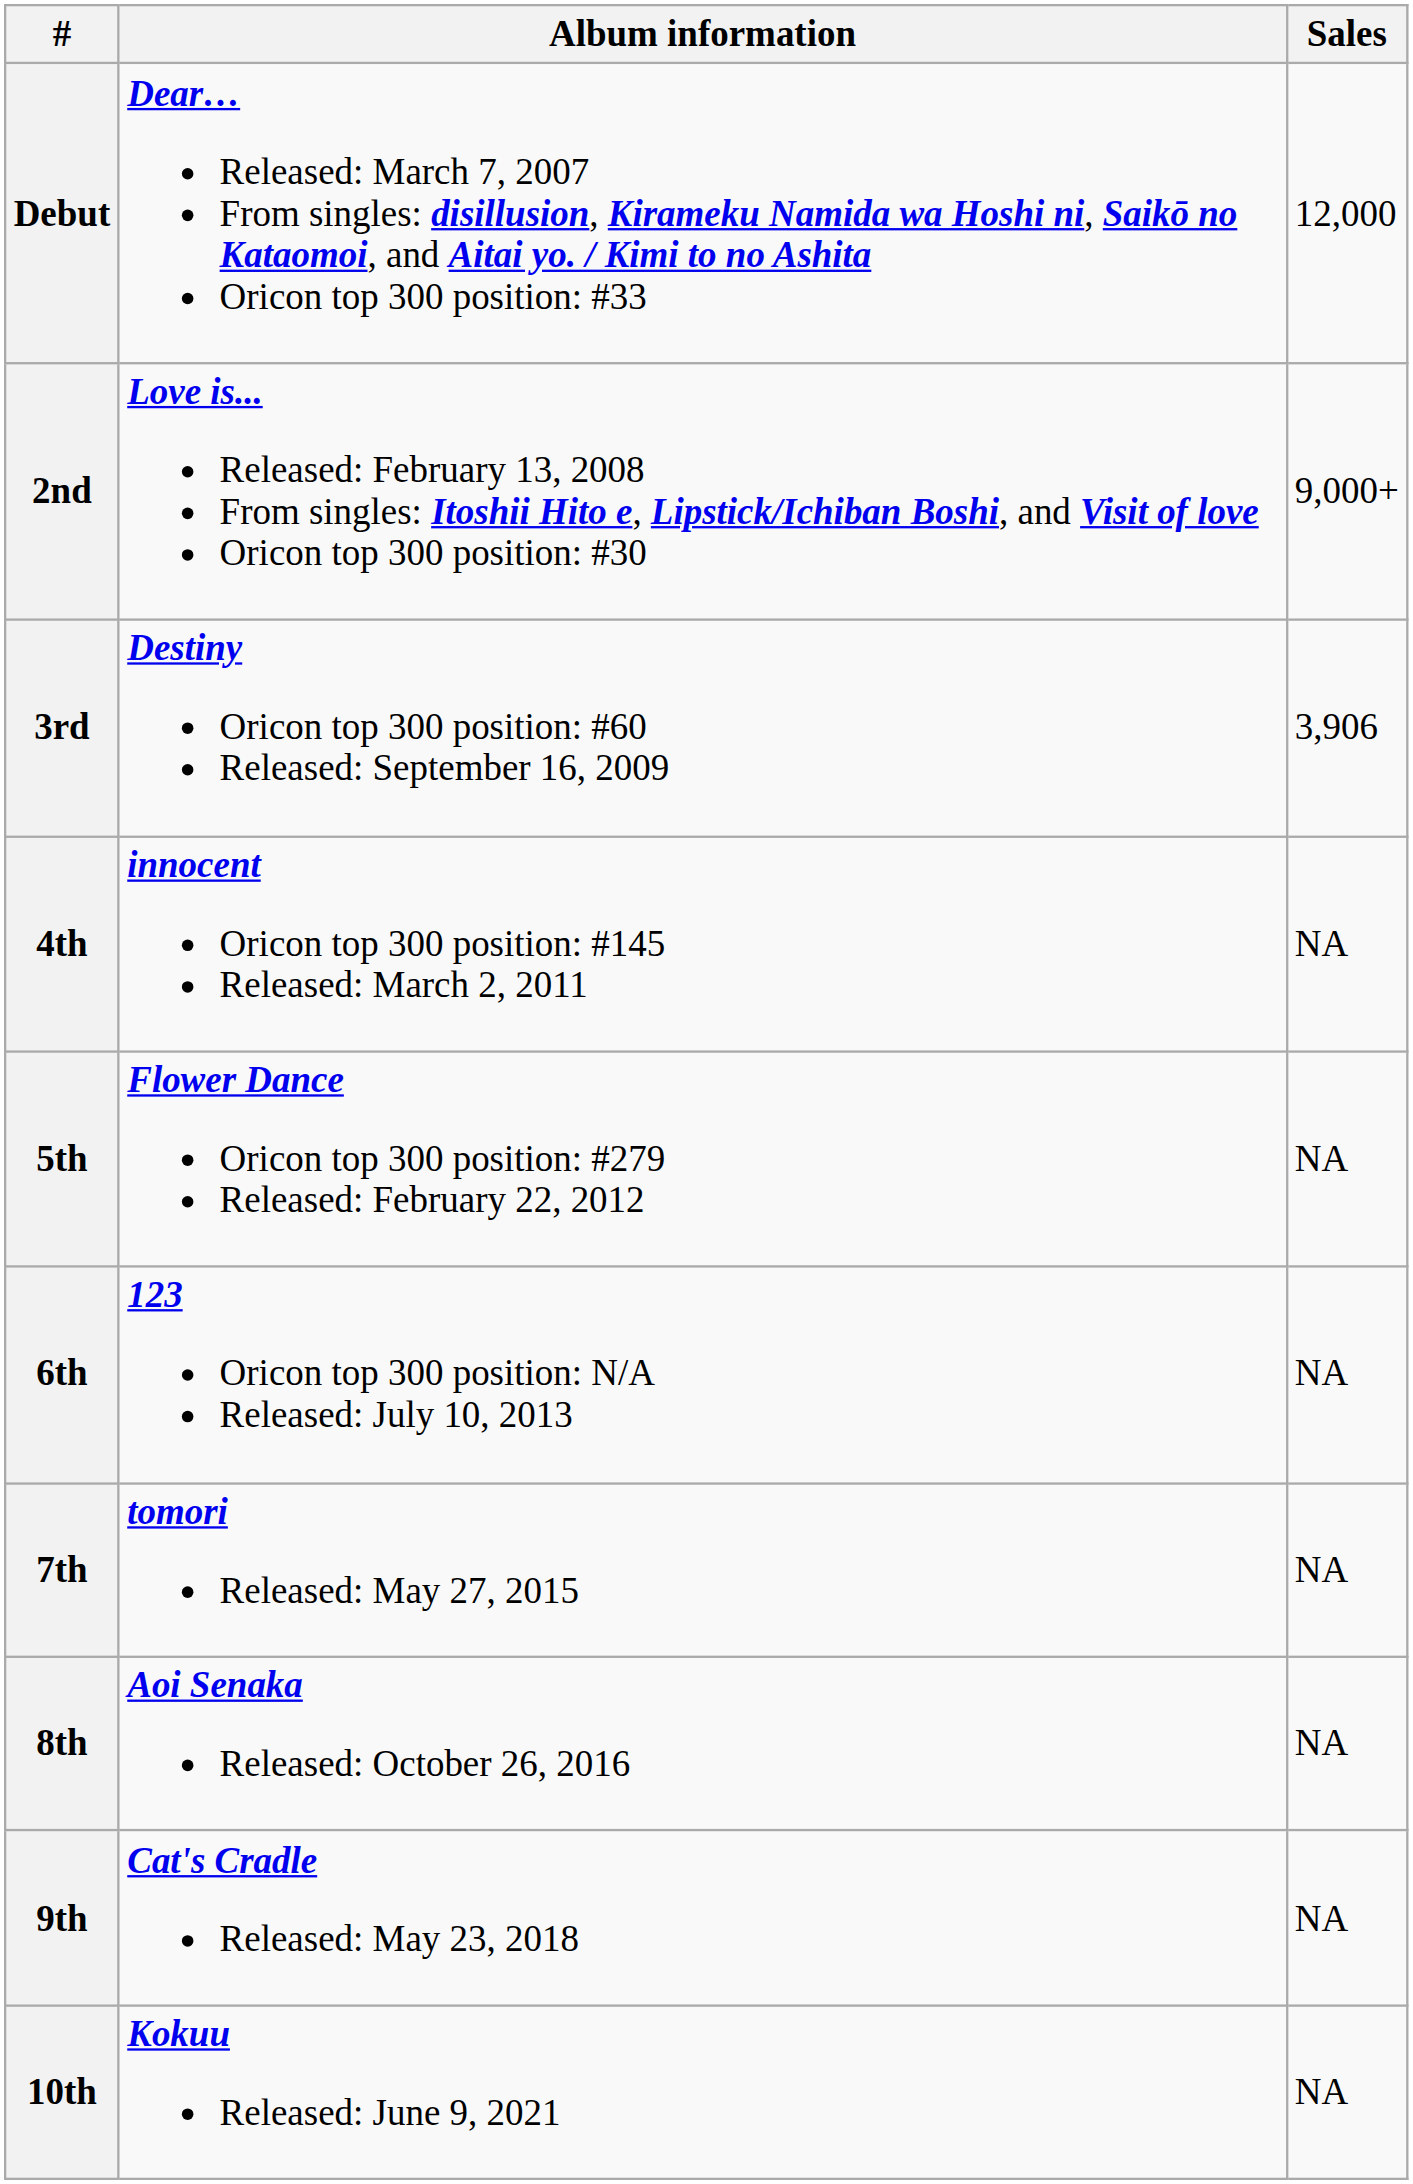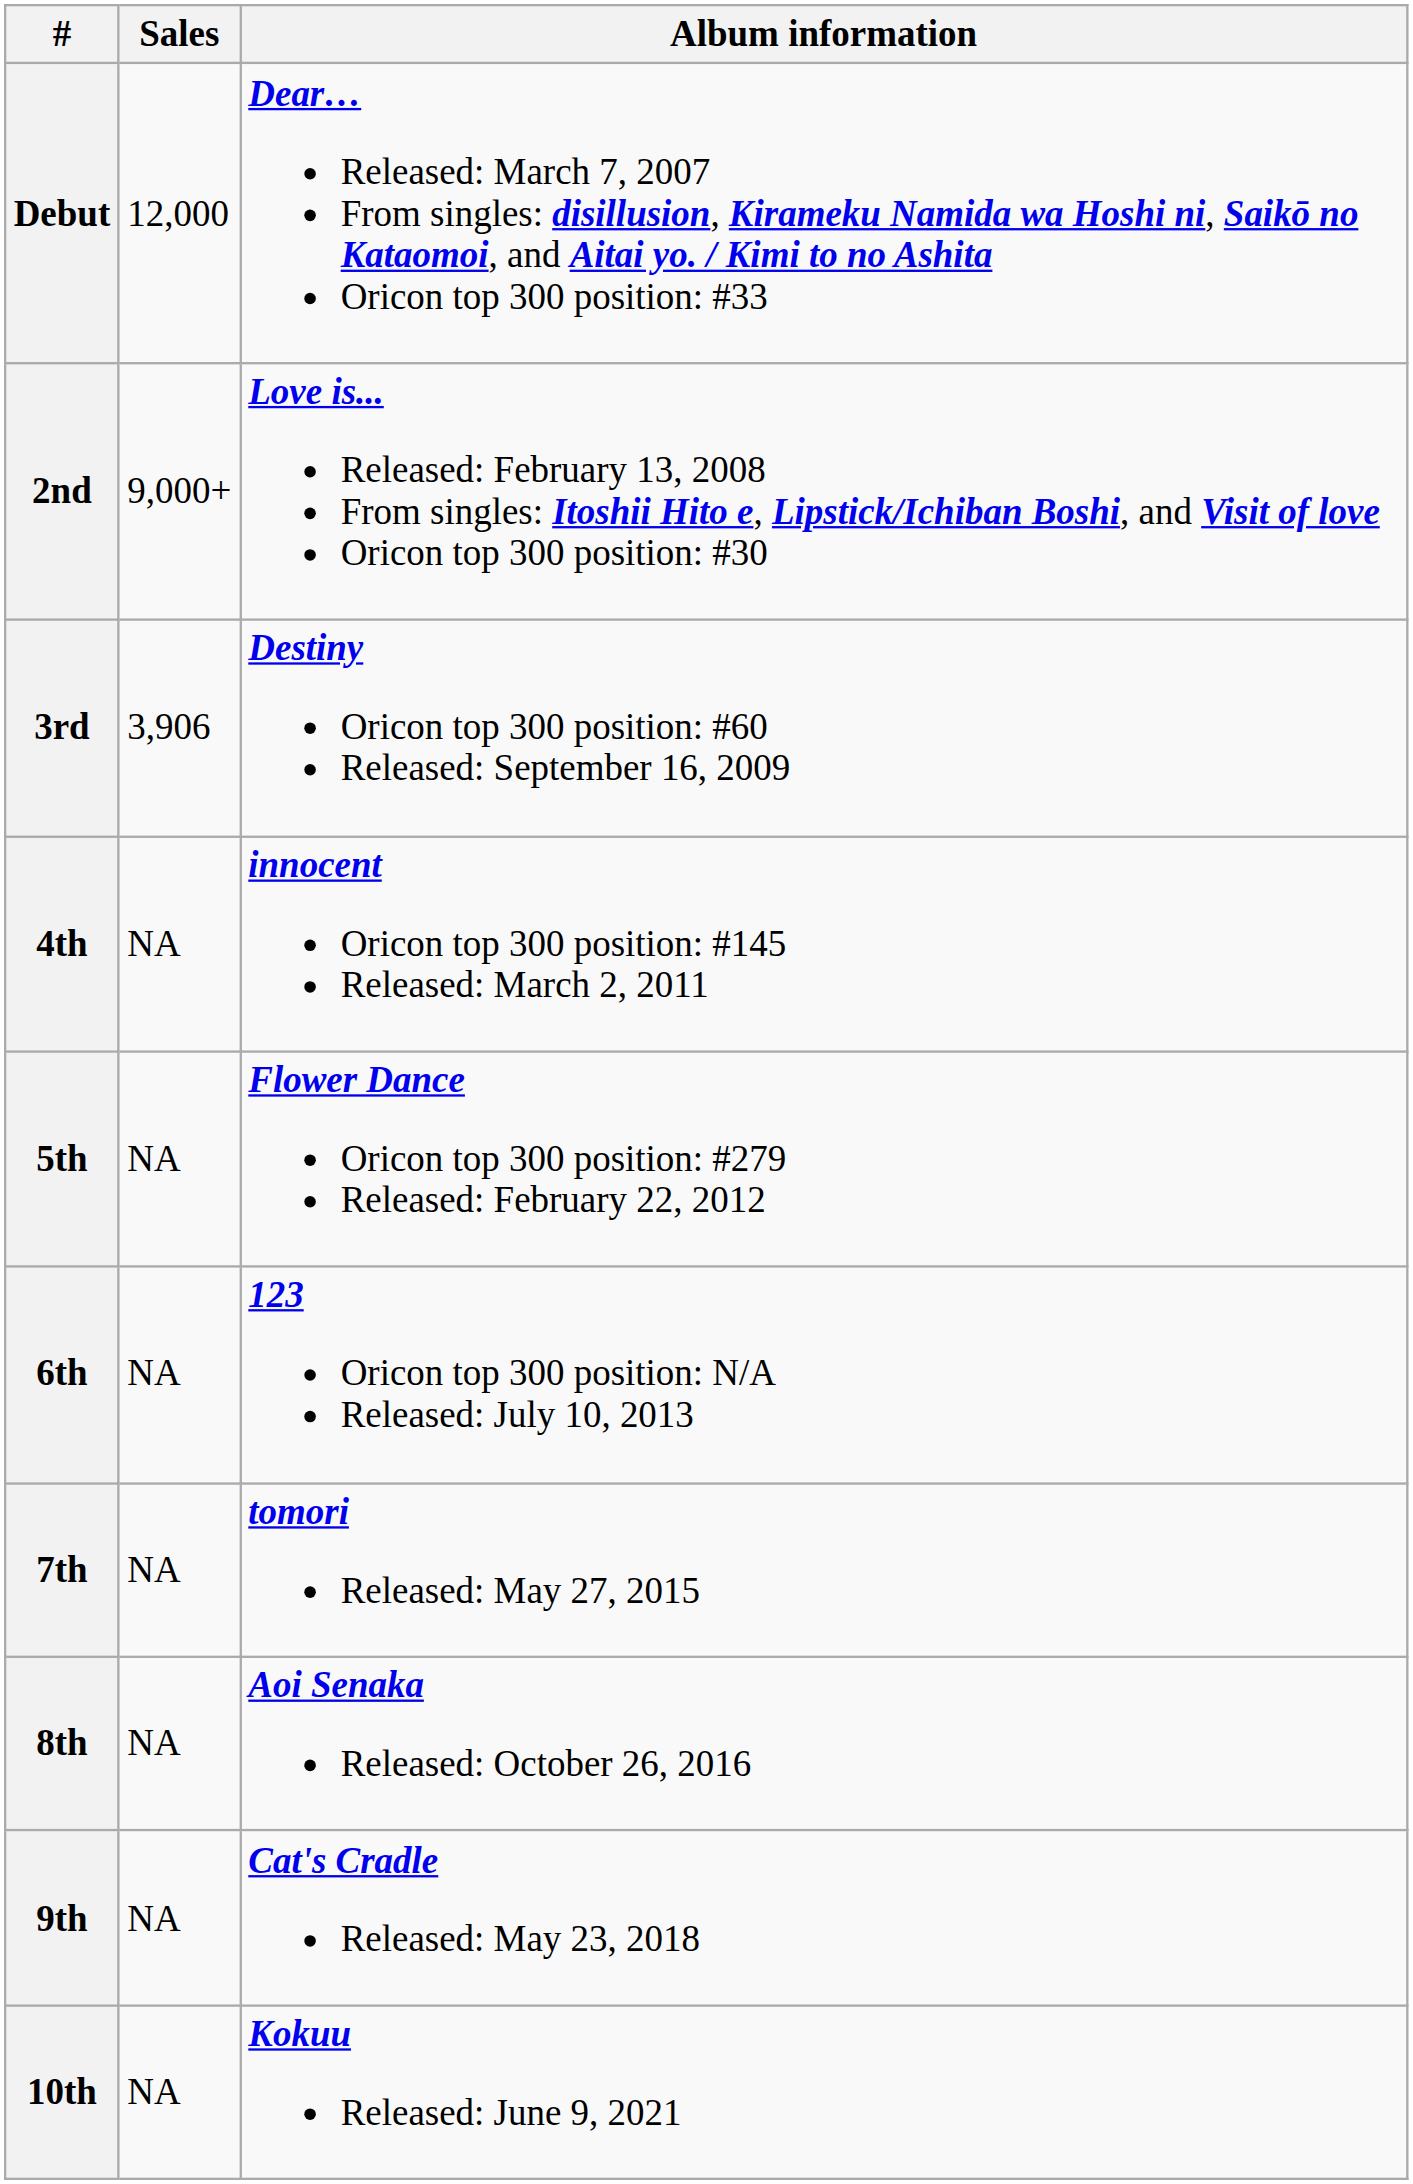columns swapped: Album information <-> Sales
